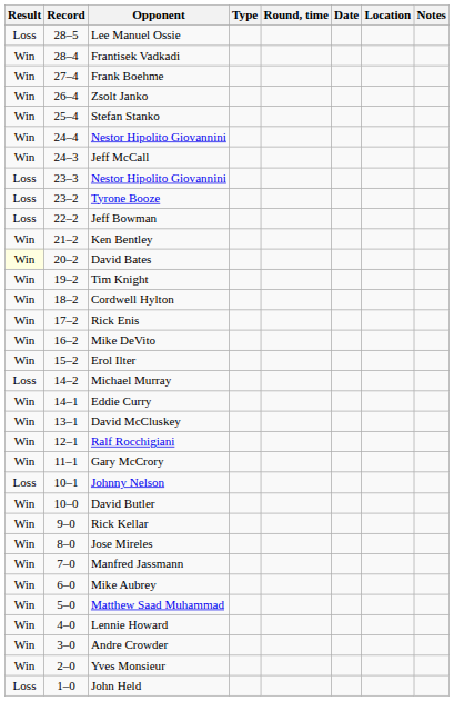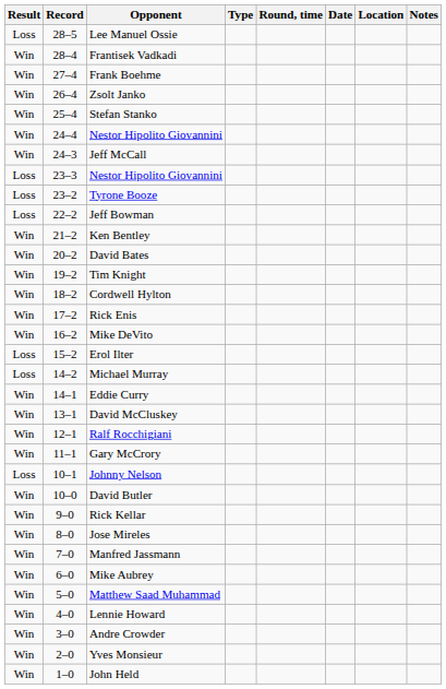David Bates | Result: lightyellow background -> no background
Erol Ilter | Result: Win -> Loss
John Held | Result: Loss -> Win
